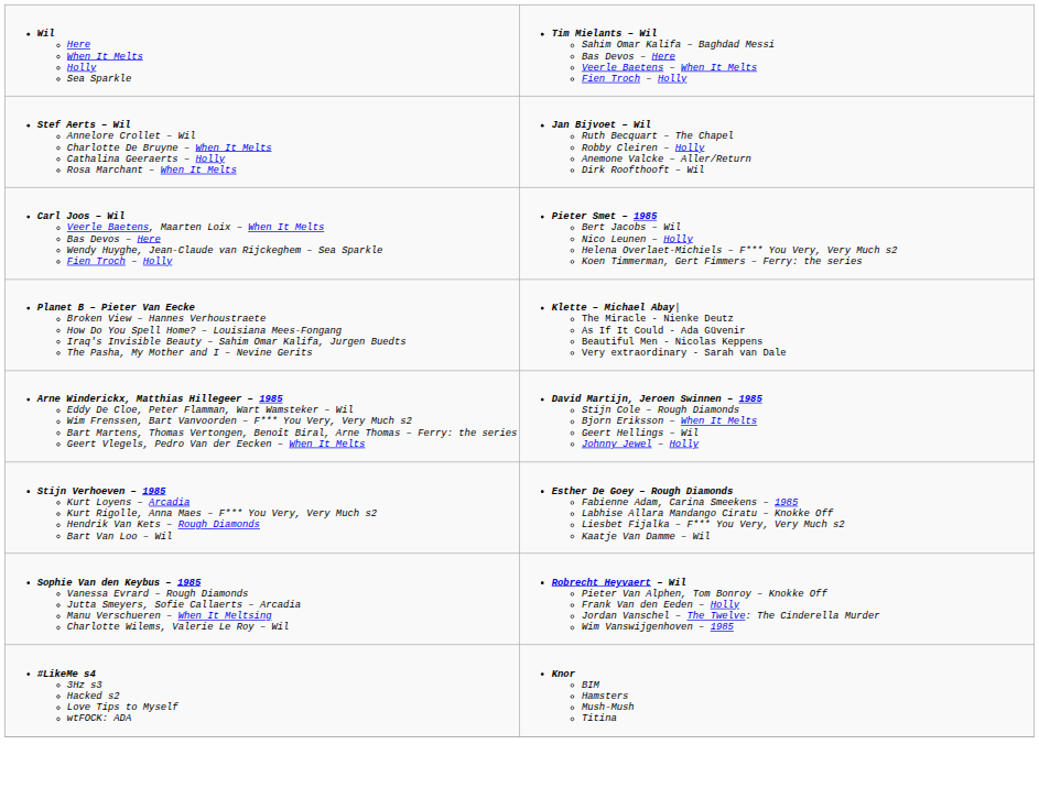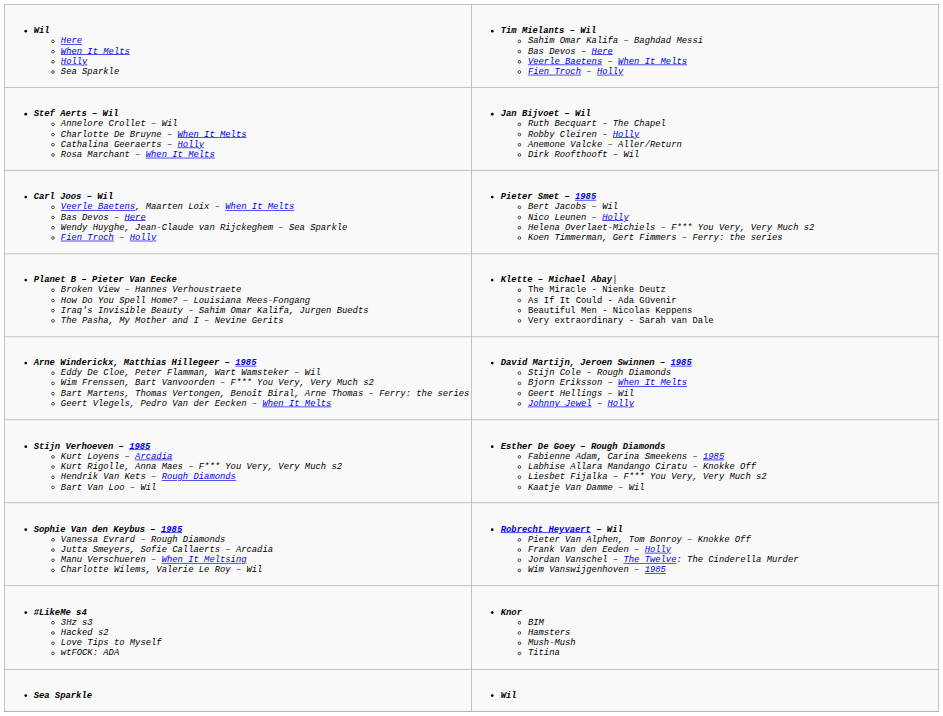+ row: Sea Sparkle | Wil
